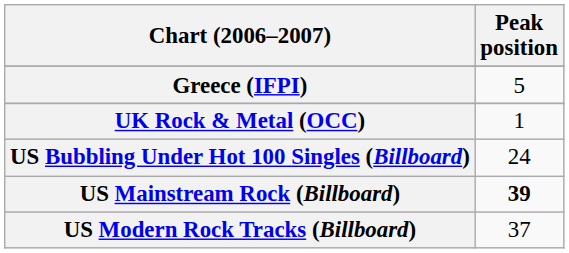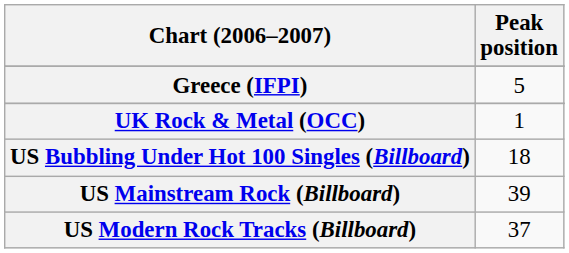US Bubbling Under Hot 100 Singles (Billboard) | Peak position: 24 -> 18
US Mainstream Rock (Billboard) | Peak position: bold -> normal
